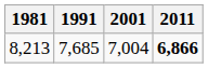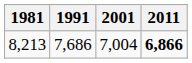8,213 | 1991: 7,685 -> 7,686
